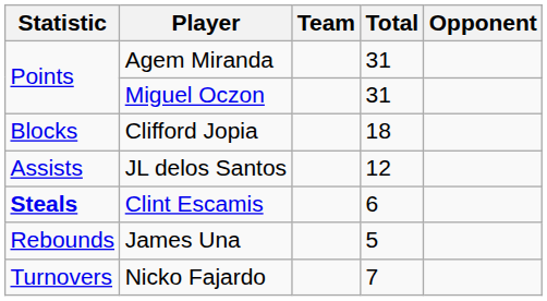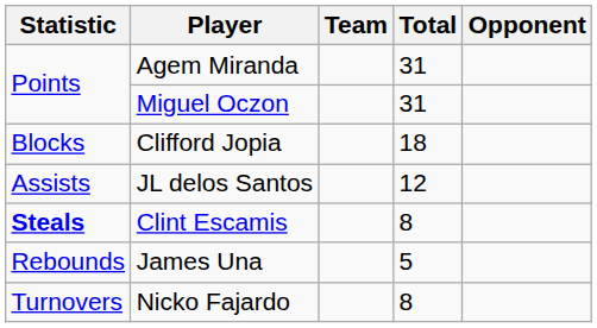Clint Escamis | Total: 6 -> 8
Nicko Fajardo | Total: 7 -> 8
